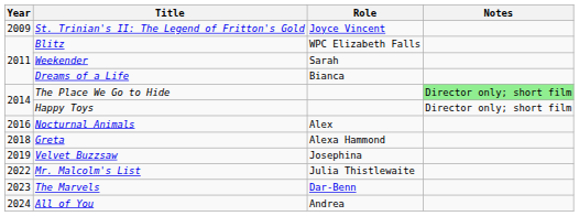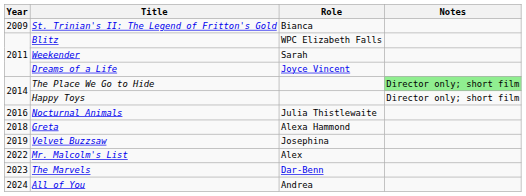St. Trinian's II: The Legend of Fritton's Gold | Role: Joyce Vincent -> Bianca
Dreams of a Life | Role: Bianca -> Joyce Vincent
Nocturnal Animals | Role: Alex -> Julia Thistlewaite
Mr. Malcolm's List | Role: Julia Thistlewaite -> Alex
